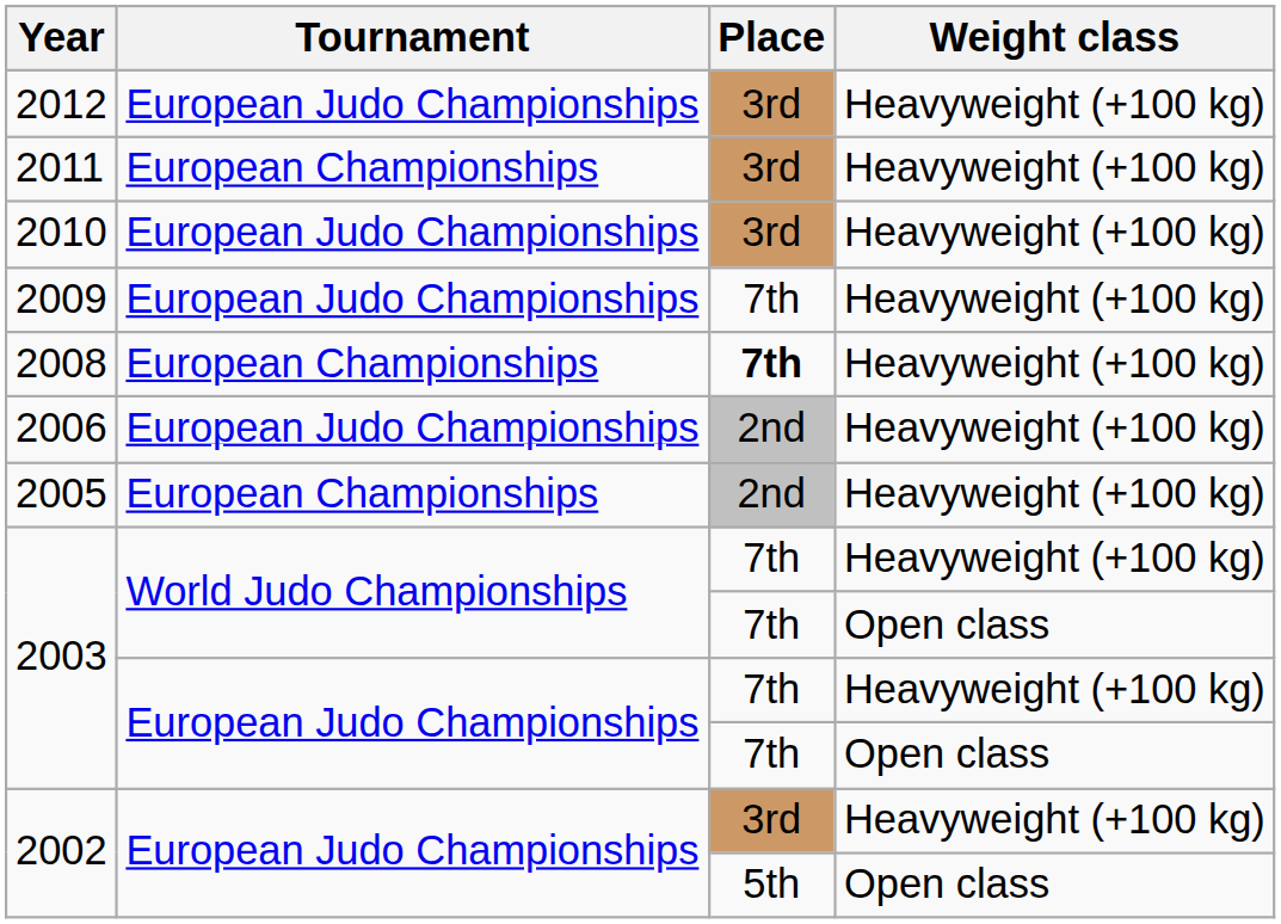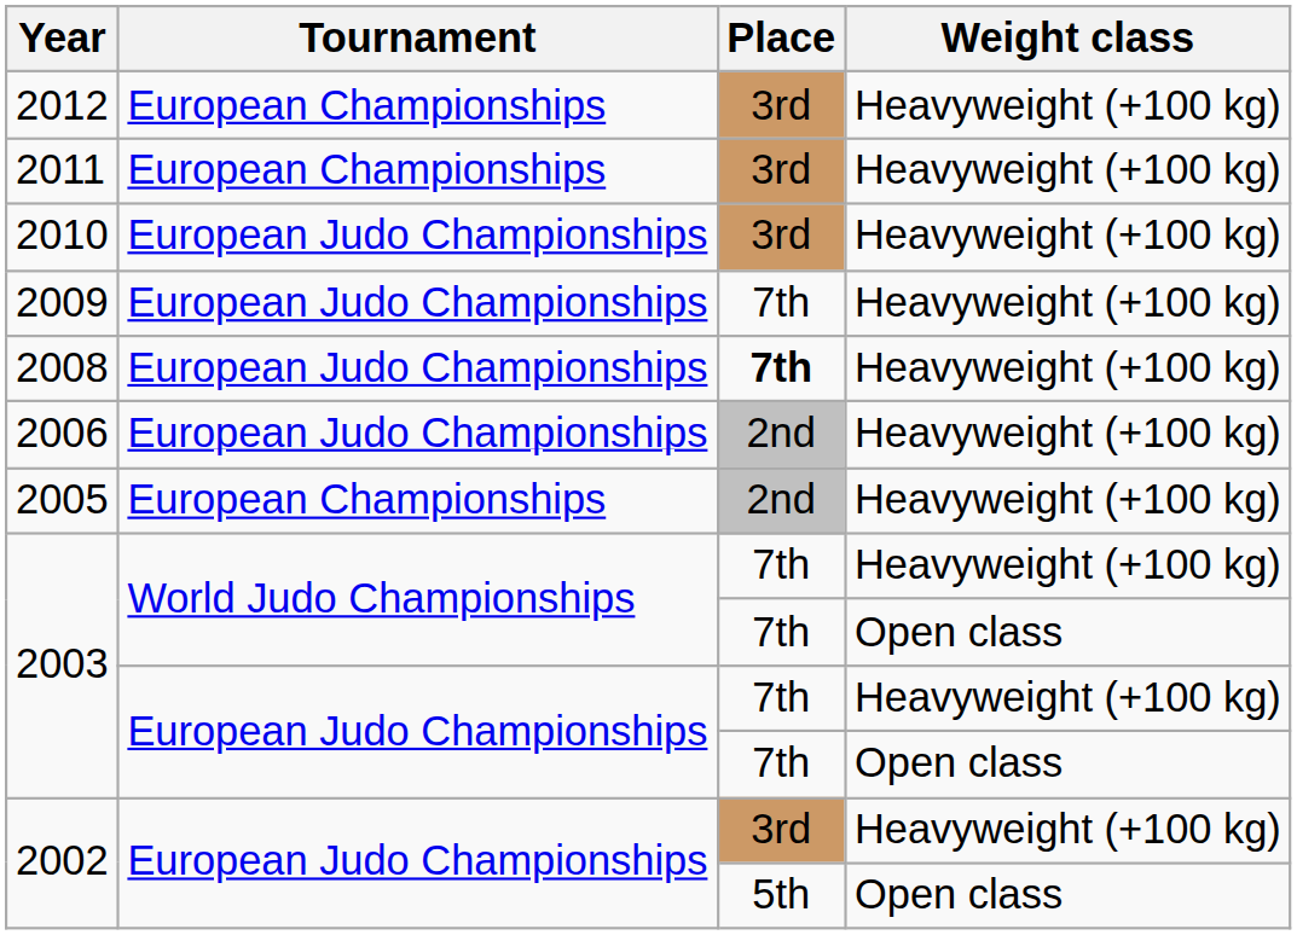2012 | Tournament: European Judo Championships -> European Championships
2008 | Tournament: European Championships -> European Judo Championships
